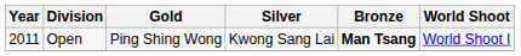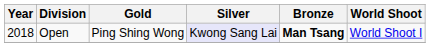Open | Year: 2011 -> 2018
Open | Silver: no background -> lavender background
